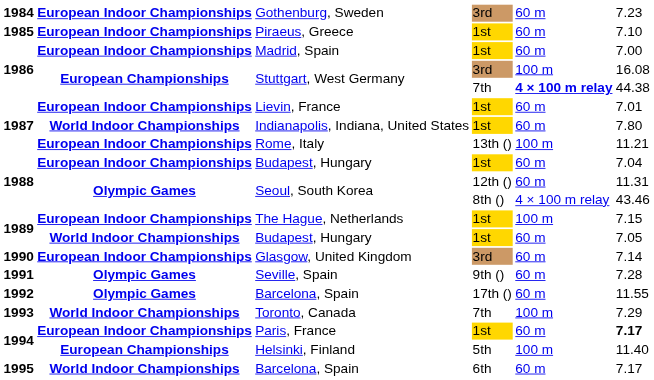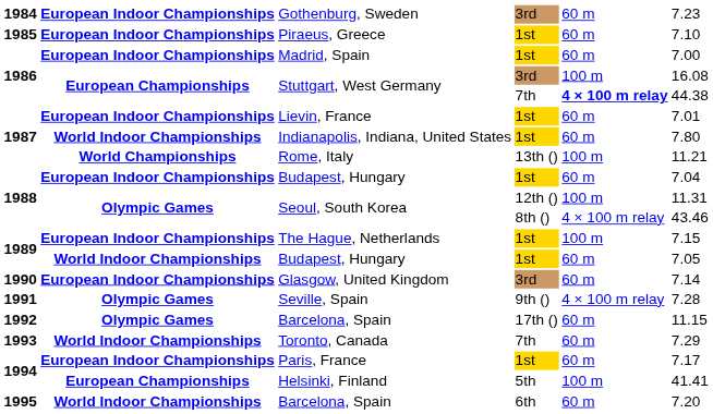Rome, Italy | column 2: European Indoor Championships -> World Championships
Seoul, South Korea / 12th () | column 5: 60 m -> 100 m
Seville, Spain | column 5: 60 m -> 4 × 100 m relay
Barcelona, Spain / 17th () | column 6: 11.55 -> 11.15
Toronto, Canada | column 5: 100 m -> 60 m
Paris, France | column 6: bold -> normal
Helsinki, Finland | column 6: 11.40 -> 41.41
Barcelona, Spain / 6th | column 6: 7.17 -> 7.20
